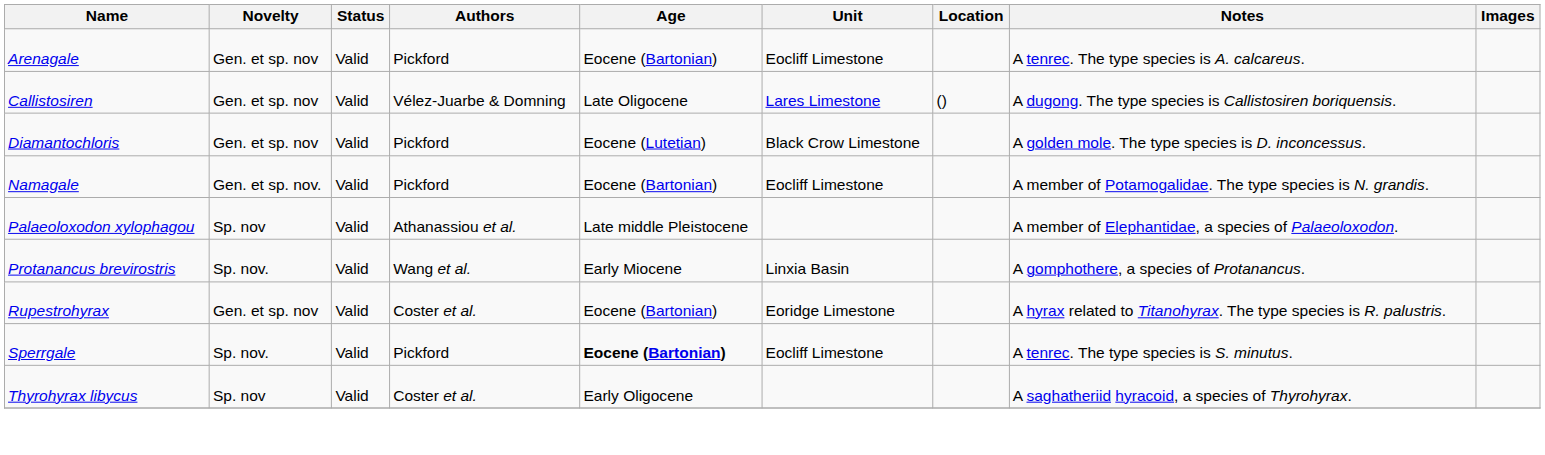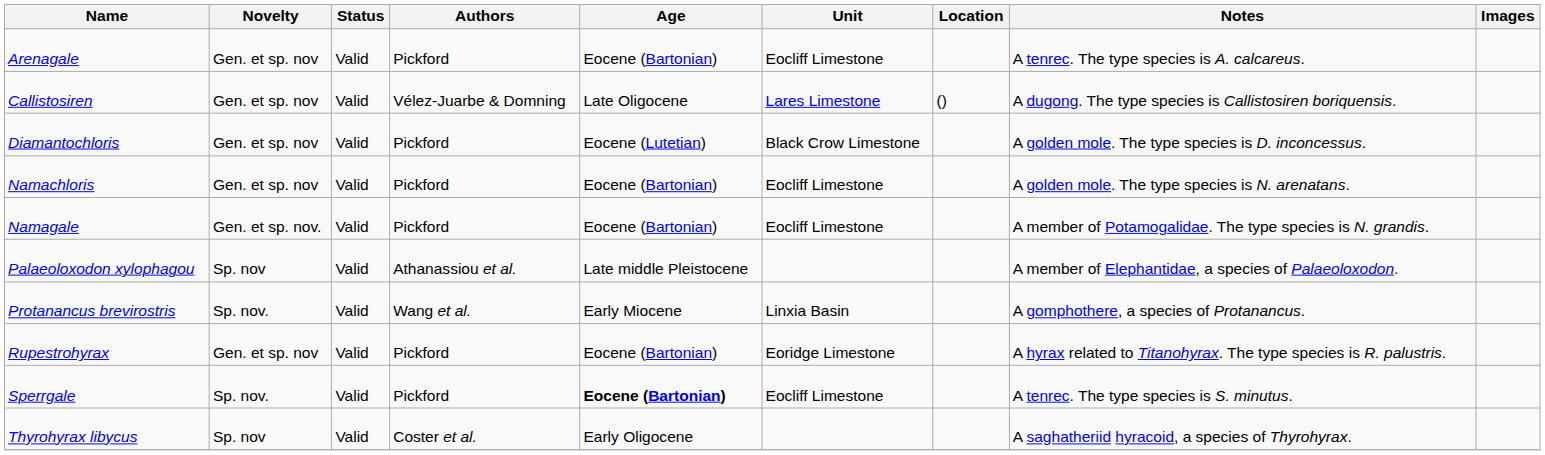+ row: Namachloris | Gen. et sp. nov | Valid | Pickford | Eocene (Bartonian) | Eocliff Limestone | A golden mole. The type species is N. arenatans.
Rupestrohyrax | Authors: Coster et al. -> Pickford
